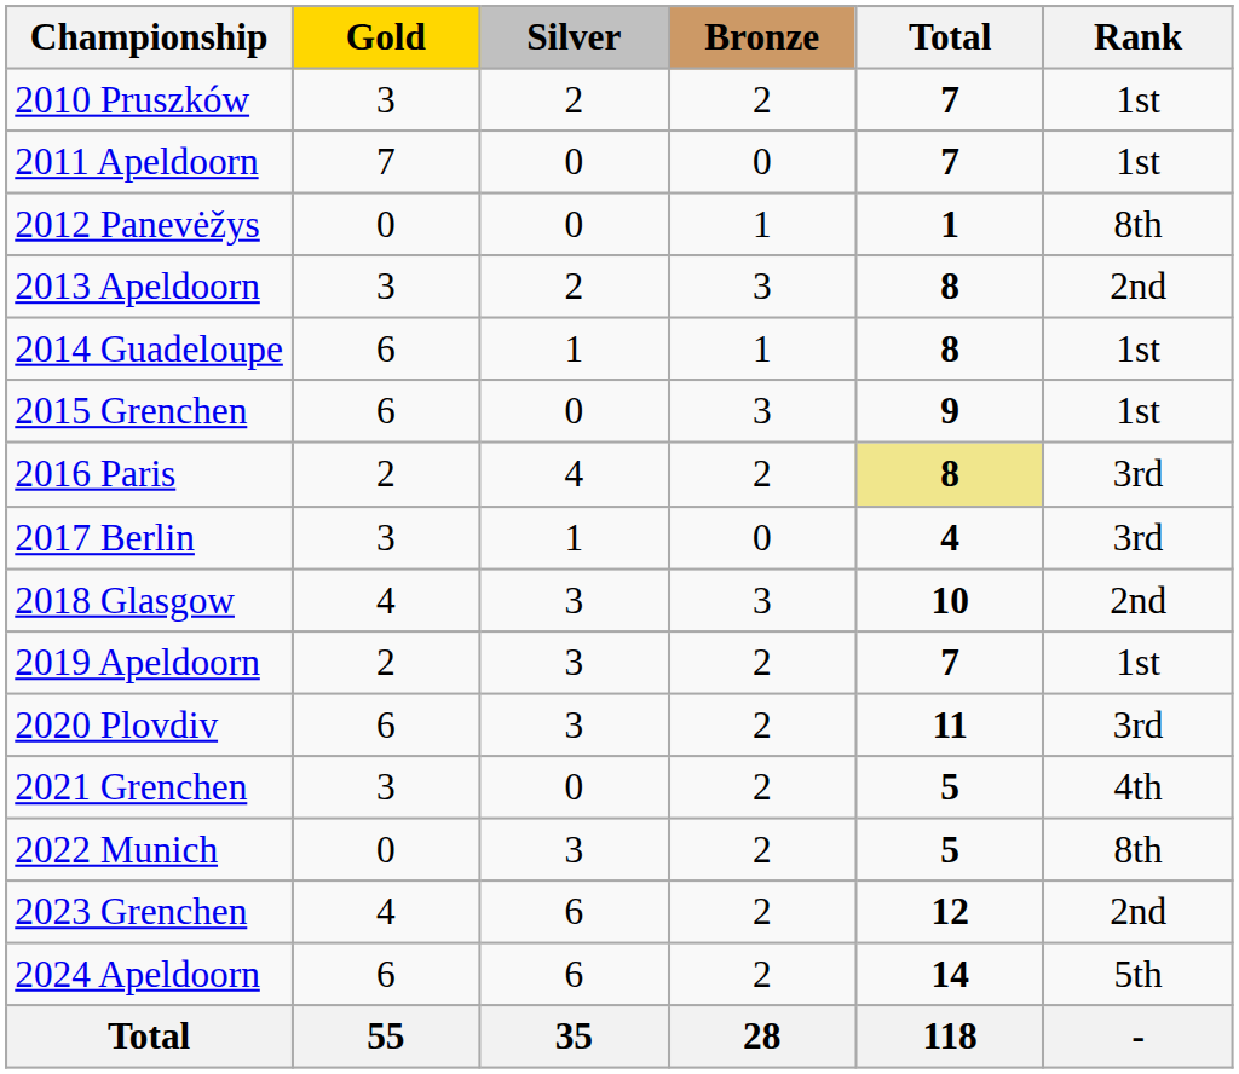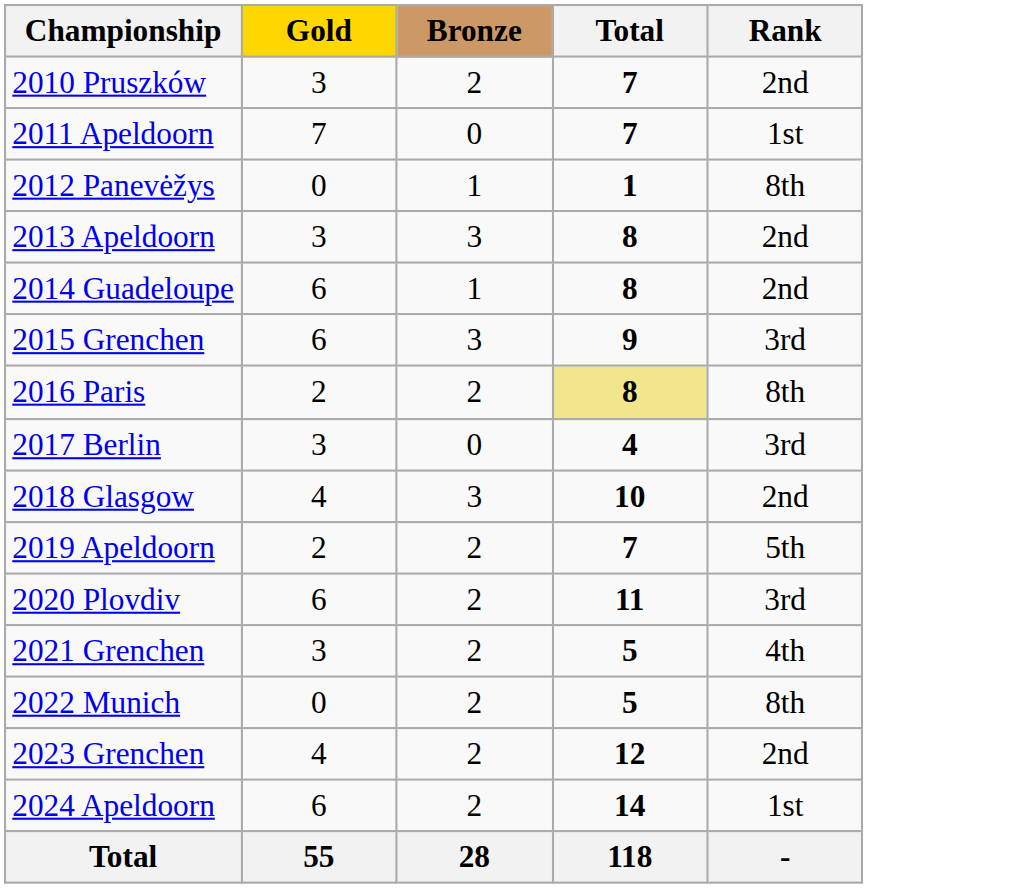- column: Silver | 2 | 0 | 0 | 2 | 1 | 0 | 4 | 1 | 3 | 3 | 3 | 0 | 3 | 6 | 6 | 35
2010 Pruszków | Rank: 1st -> 2nd
2014 Guadeloupe | Rank: 1st -> 2nd
2015 Grenchen | Rank: 1st -> 3rd
2016 Paris | Rank: 3rd -> 8th
2019 Apeldoorn | Rank: 1st -> 5th
2024 Apeldoorn | Rank: 5th -> 1st
